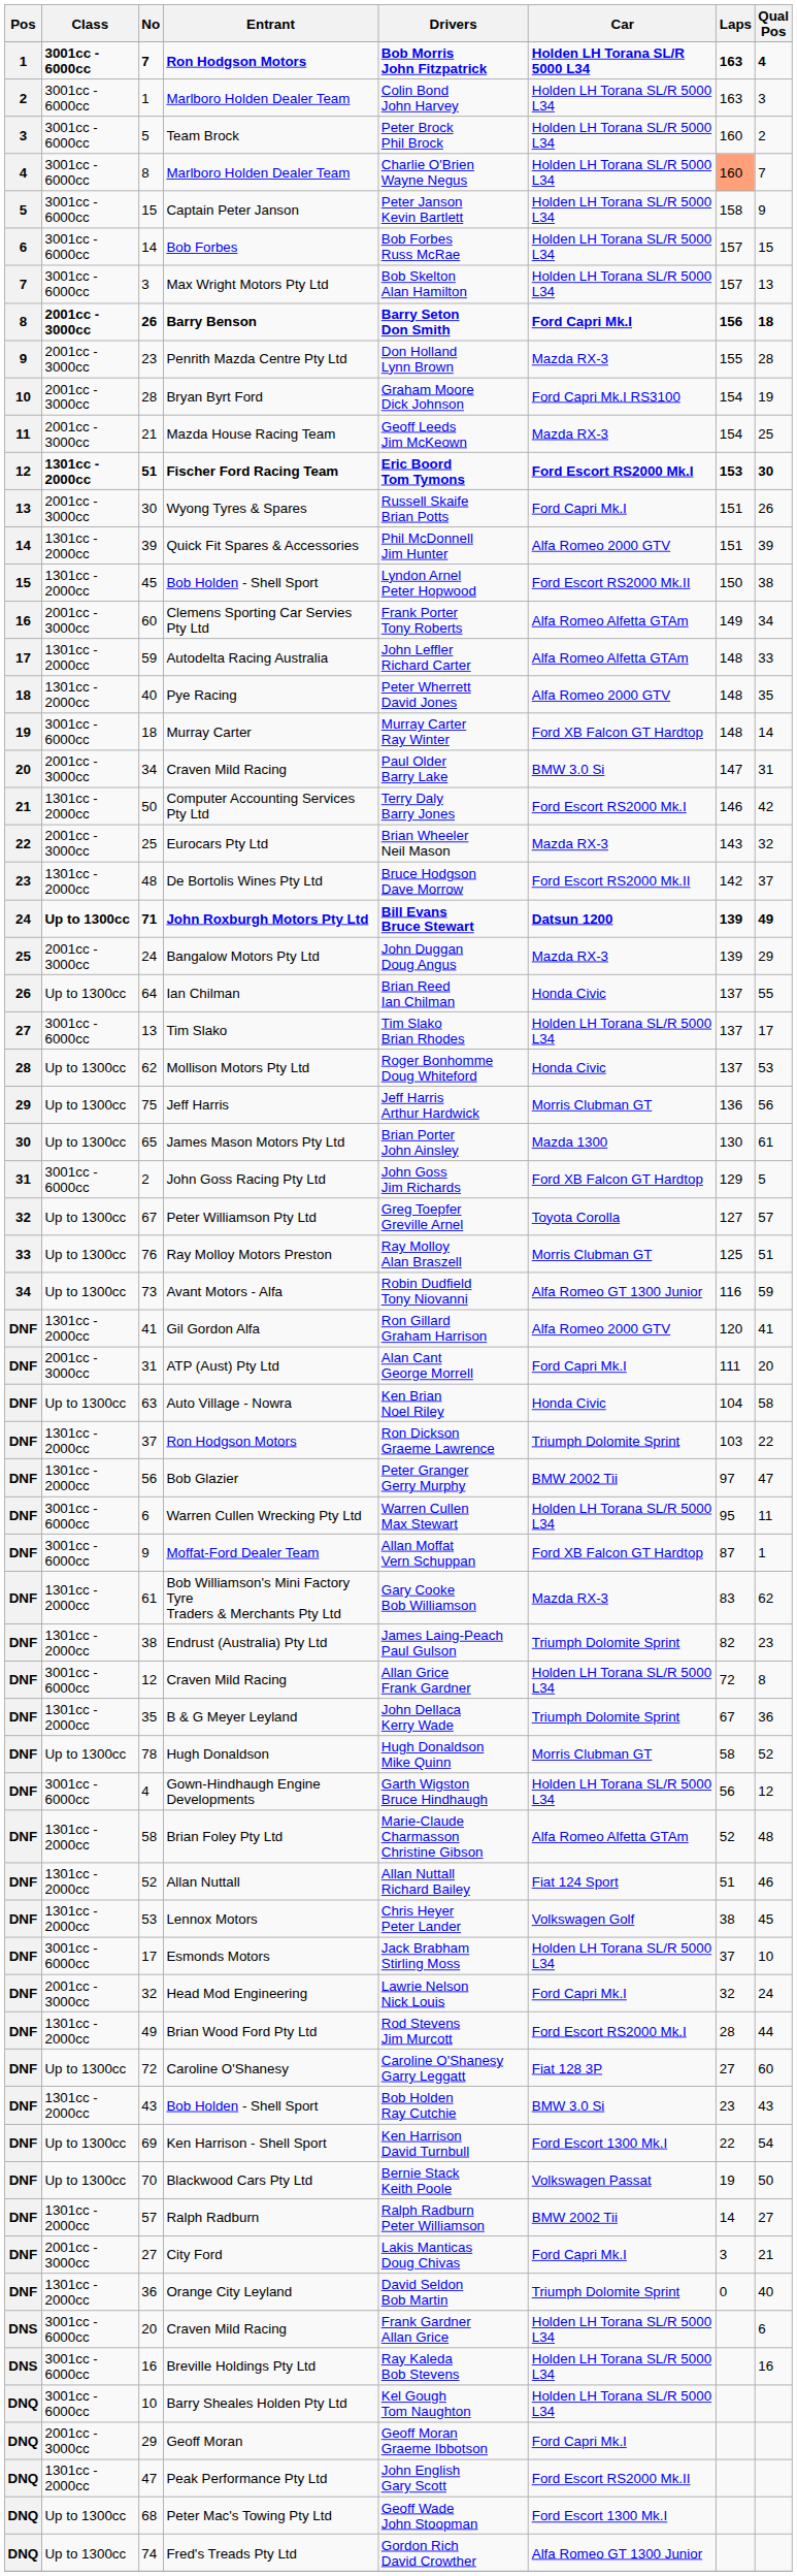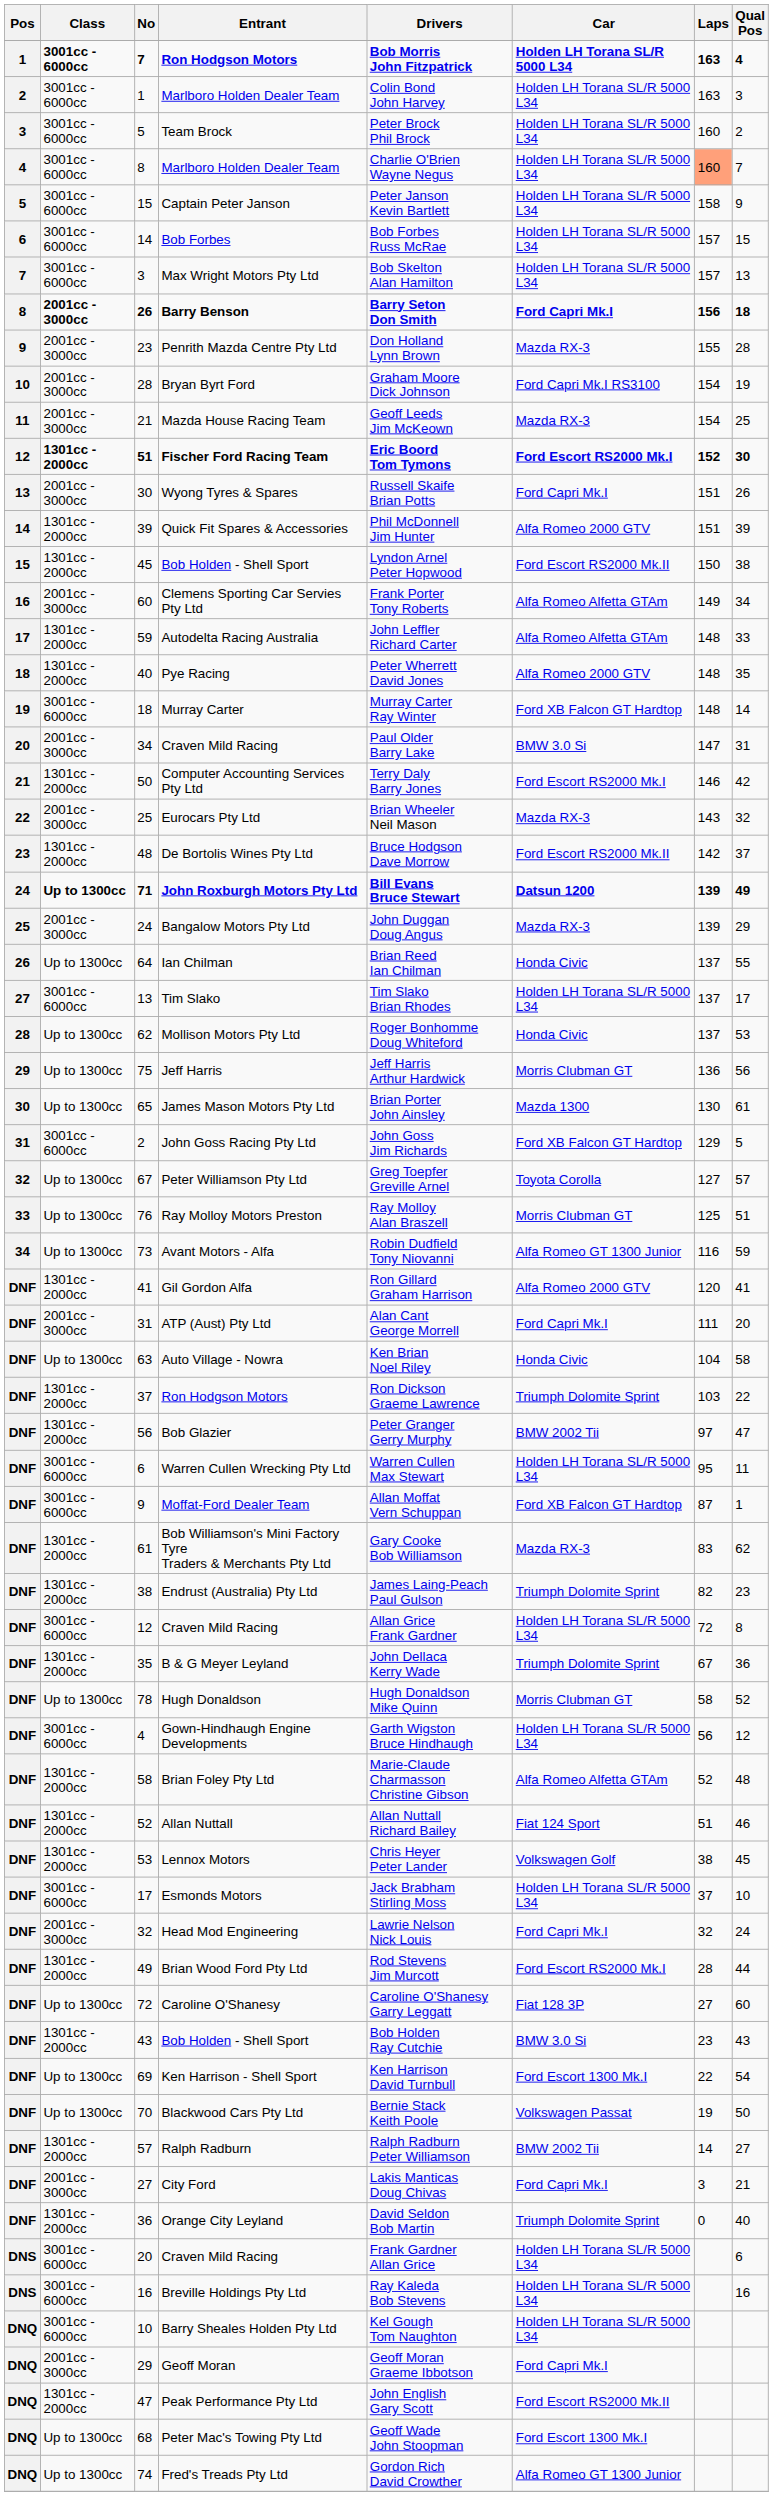Fischer Ford Racing Team | Laps: 153 -> 152
